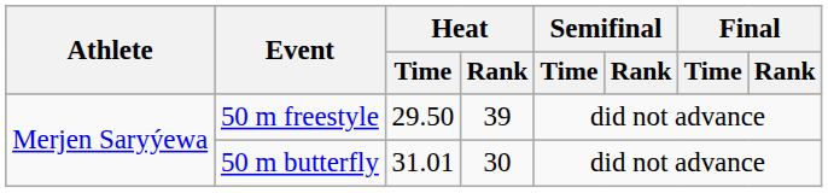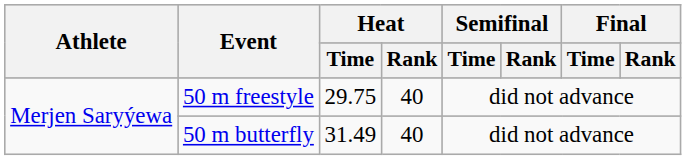50 m freestyle | Heat / Time: 29.50 -> 29.75
50 m freestyle | Heat / Rank: 39 -> 40
50 m butterfly | Heat / Time: 31.01 -> 31.49
50 m butterfly | Heat / Rank: 30 -> 40
